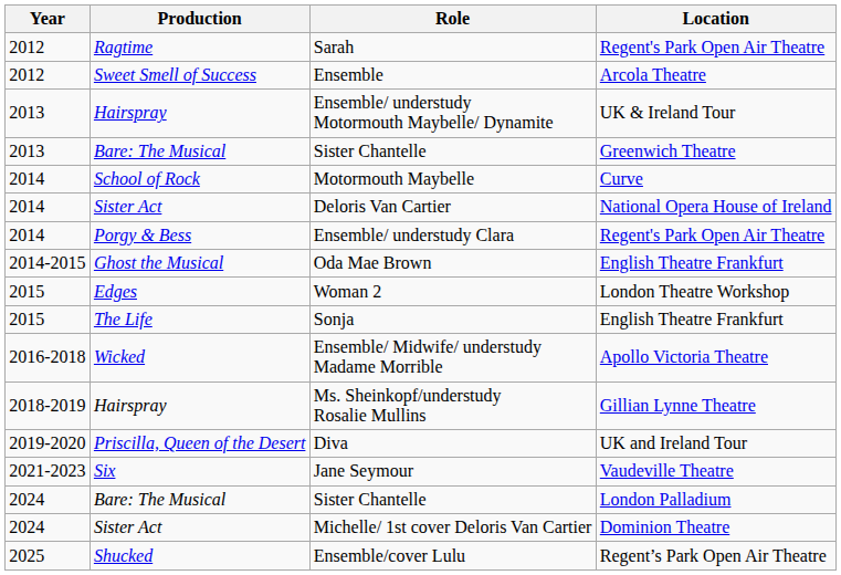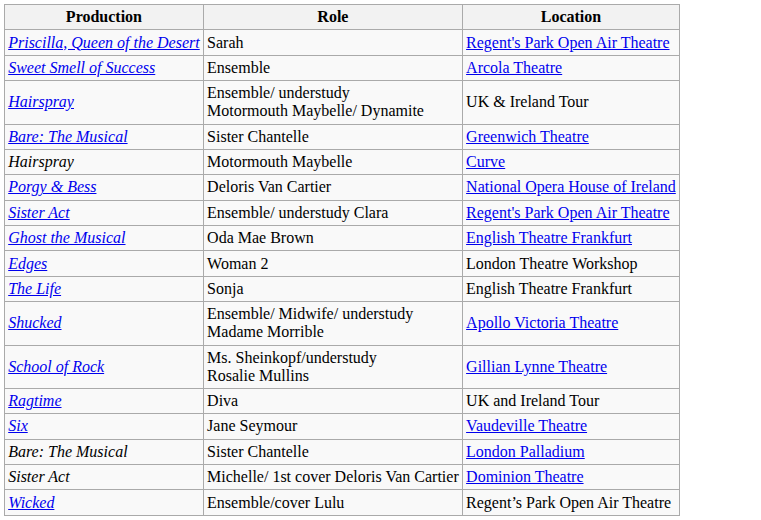- column: Year | 2012 | 2012 | 2013 | 2013 | 2014 | 2014 | 2014 | 2014-2015 | 2015 | 2015 | 2016-2018 | 2018-2019 | 2019-2020 | 2021-2023 | 2024 | 2024 | 2025
Sarah | Production: Ragtime -> Priscilla, Queen of the Desert
Motormouth Maybelle | Production: School of Rock -> Hairspray
Deloris Van Cartier | Production: Sister Act -> Porgy & Bess
Ensemble/ understudy Clara | Production: Porgy & Bess -> Sister Act
Ensemble/ Midwife/ understudy Madame Morrible | Production: Wicked -> Shucked
Ms. Sheinkopf/understudy Rosalie Mullins | Production: Hairspray -> School of Rock
Diva | Production: Priscilla, Queen of the Desert -> Ragtime
Ensemble/cover Lulu | Production: Shucked -> Wicked
